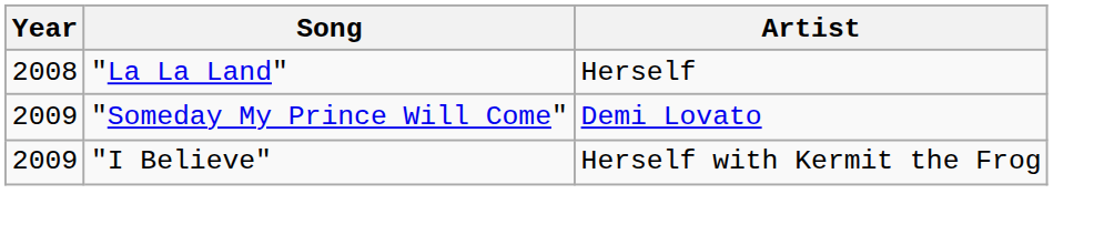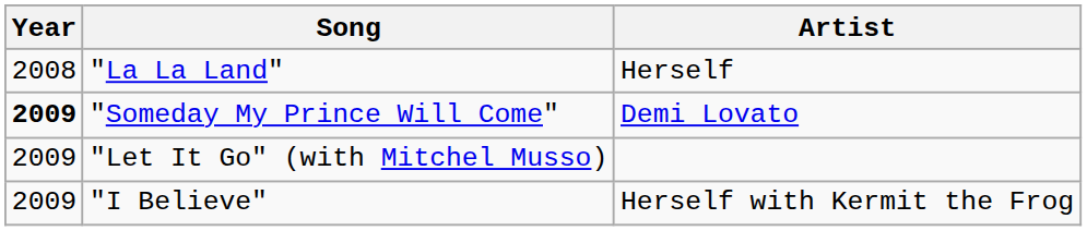"Someday My Prince Will Come" | Year: normal -> bold
+ row: 2009 | "Let It Go" (with Mitchel Musso)
